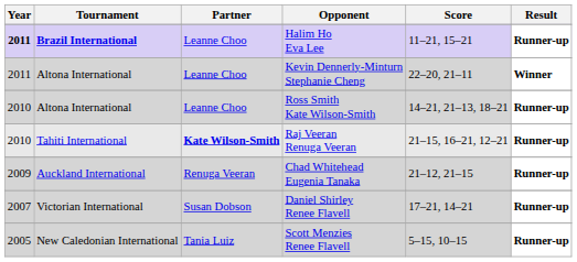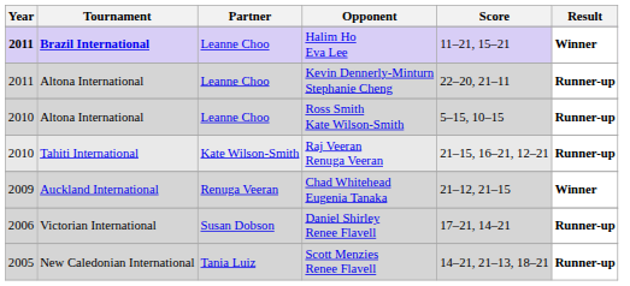Halim Ho Eva Lee | Result: Runner-up -> Winner
Kevin Dennerly-Minturn Stephanie Cheng | Result: Winner -> Runner-up
Ross Smith Kate Wilson-Smith | Score: 14–21, 21–13, 18–21 -> 5–15, 10–15
Raj Veeran Renuga Veeran | Partner: bold -> normal
Chad Whitehead Eugenia Tanaka | Result: Runner-up -> Winner
Daniel Shirley Renee Flavell | Year: 2007 -> 2006
Scott Menzies Renee Flavell | Score: 5–15, 10–15 -> 14–21, 21–13, 18–21
